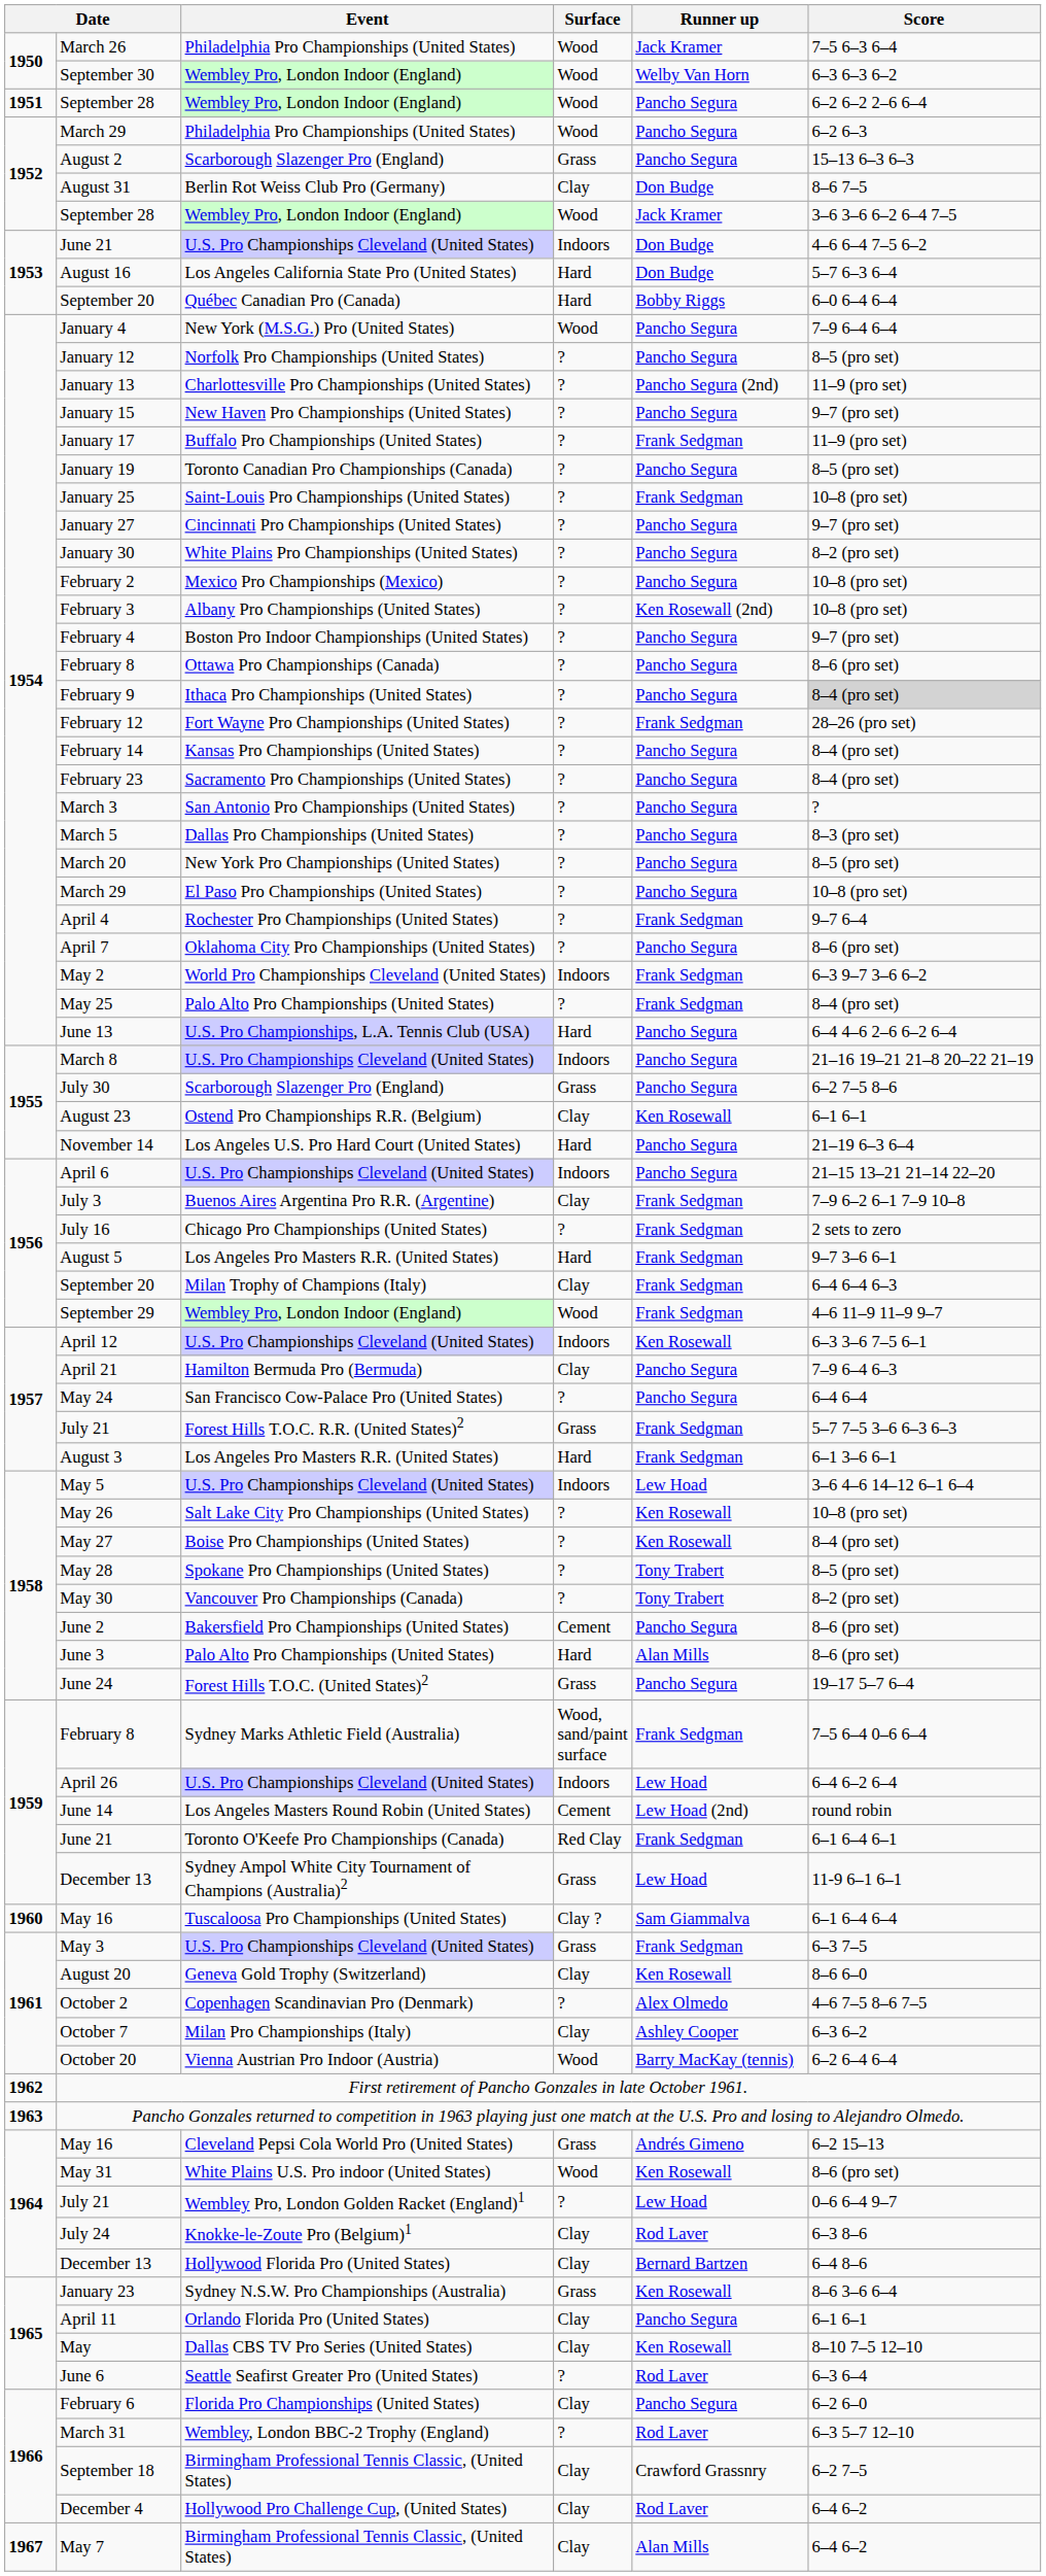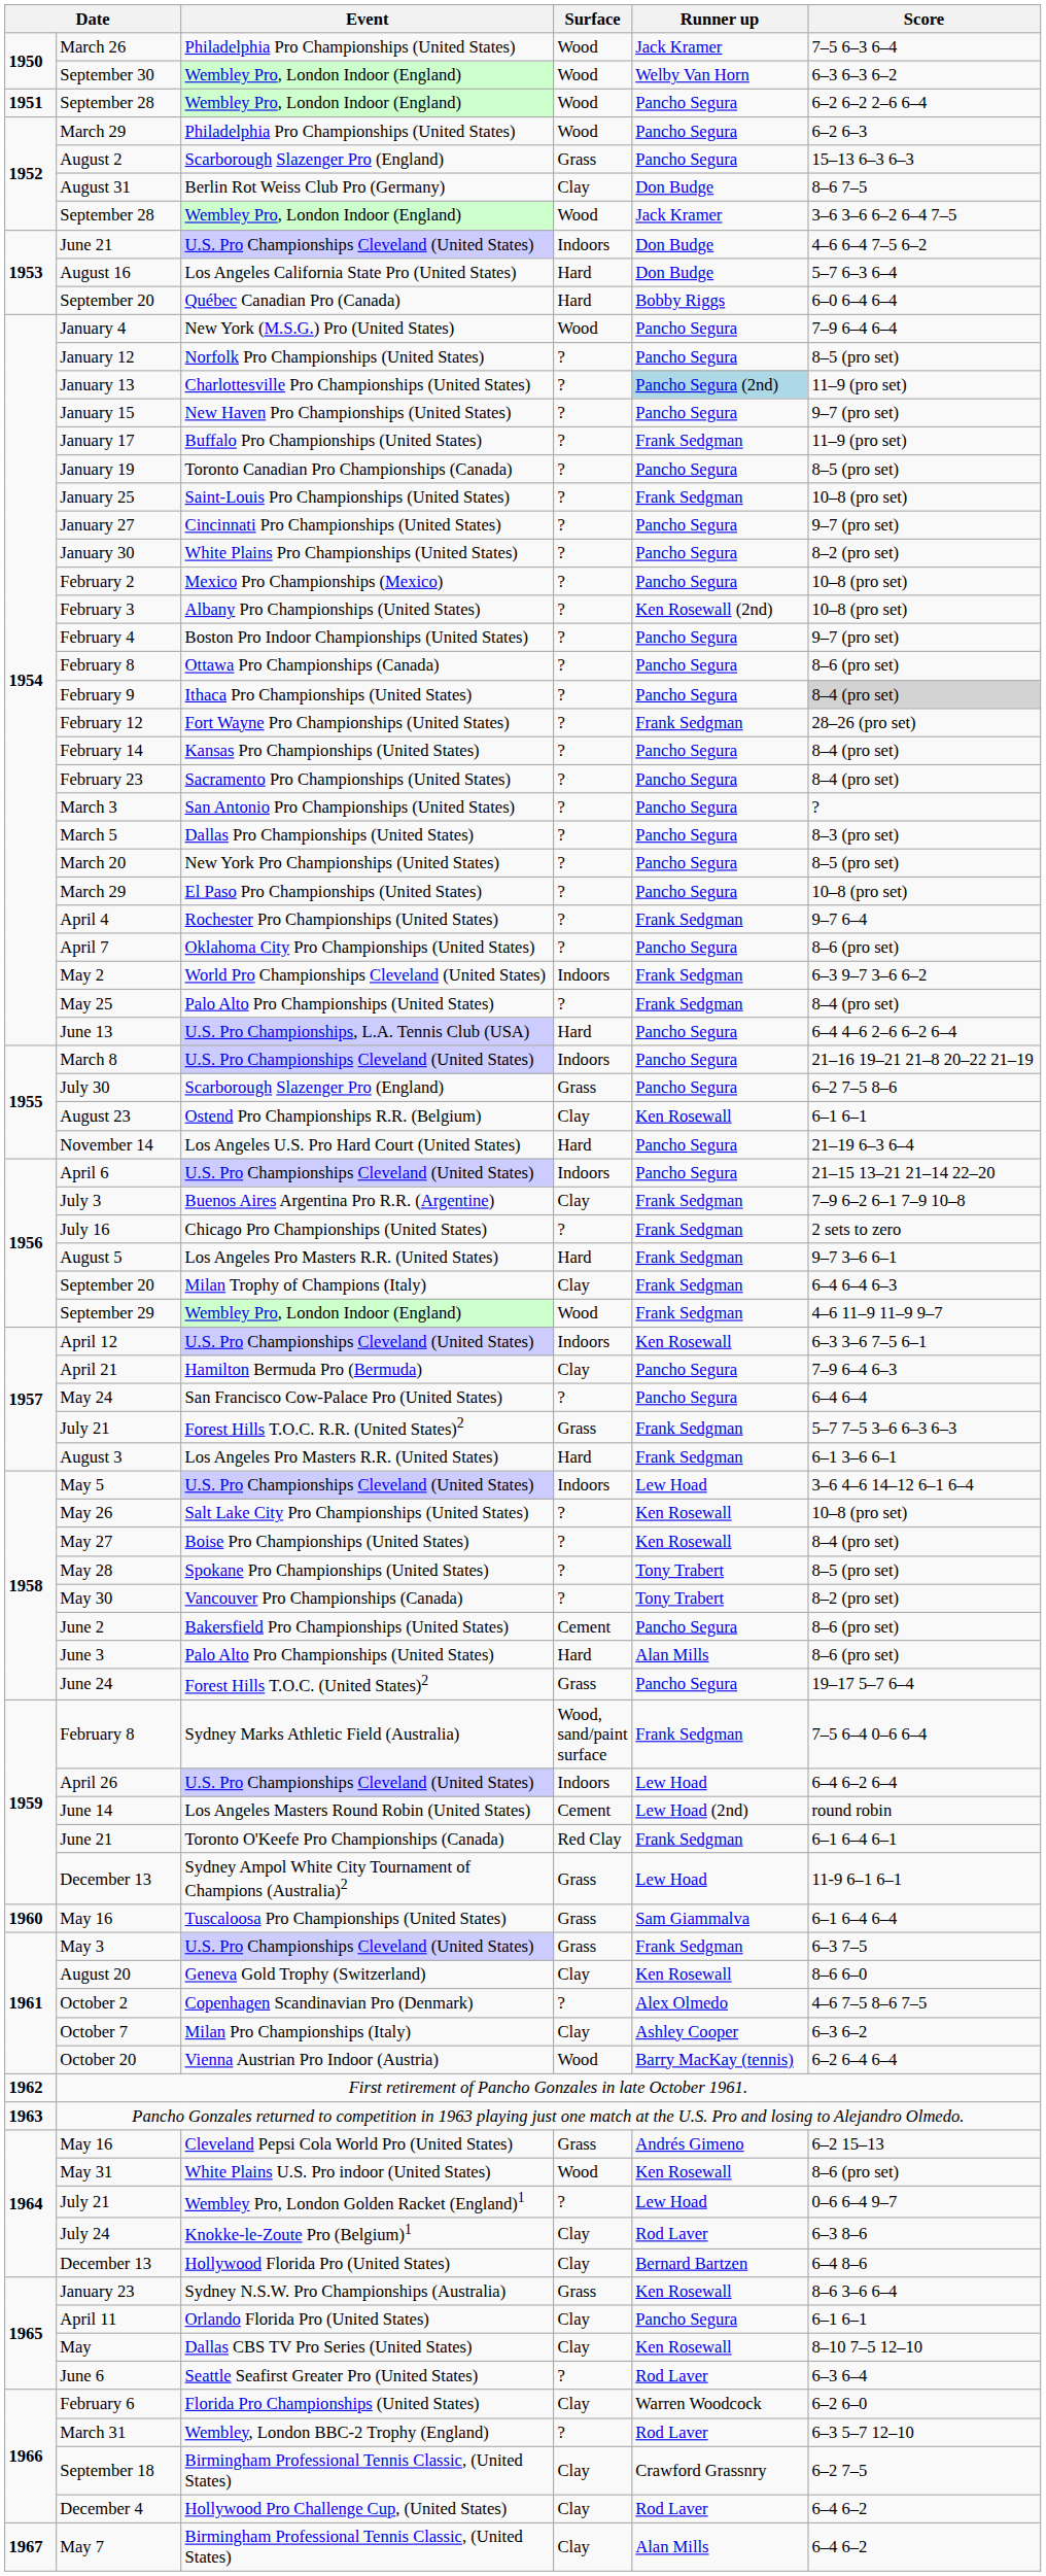January 13 | Runner up: no background -> lightblue background
1960 / May 16 | Surface: Clay ? -> Grass
February 6 | Runner up: Pancho Segura -> Warren Woodcock
